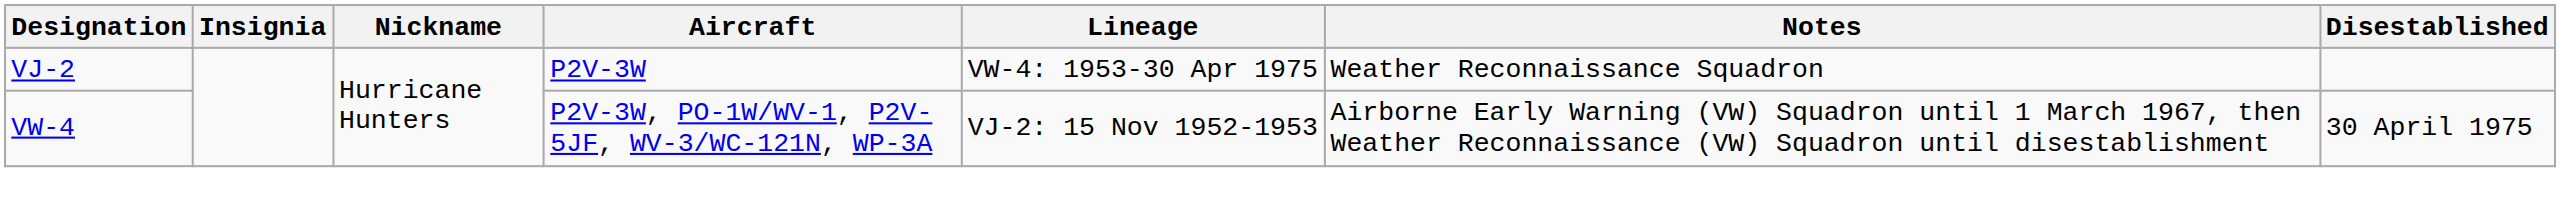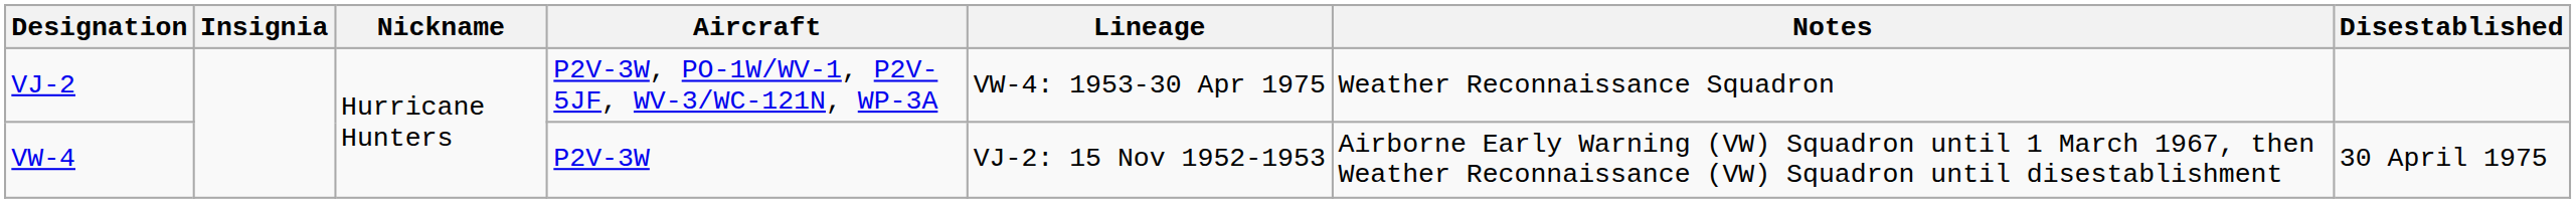VJ-2 | Aircraft: P2V-3W -> P2V-3W, PO-1W/WV-1, P2V-5JF, WV-3/WC-121N, WP-3A
VW-4 | Aircraft: P2V-3W, PO-1W/WV-1, P2V-5JF, WV-3/WC-121N, WP-3A -> P2V-3W
